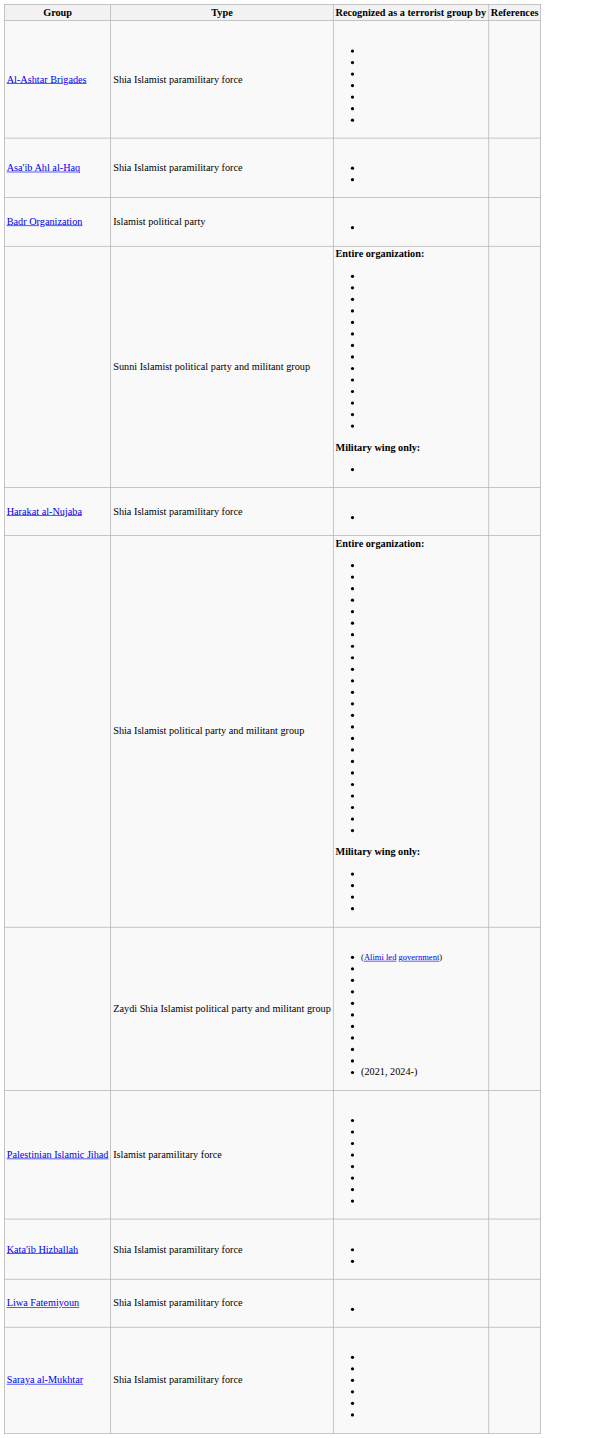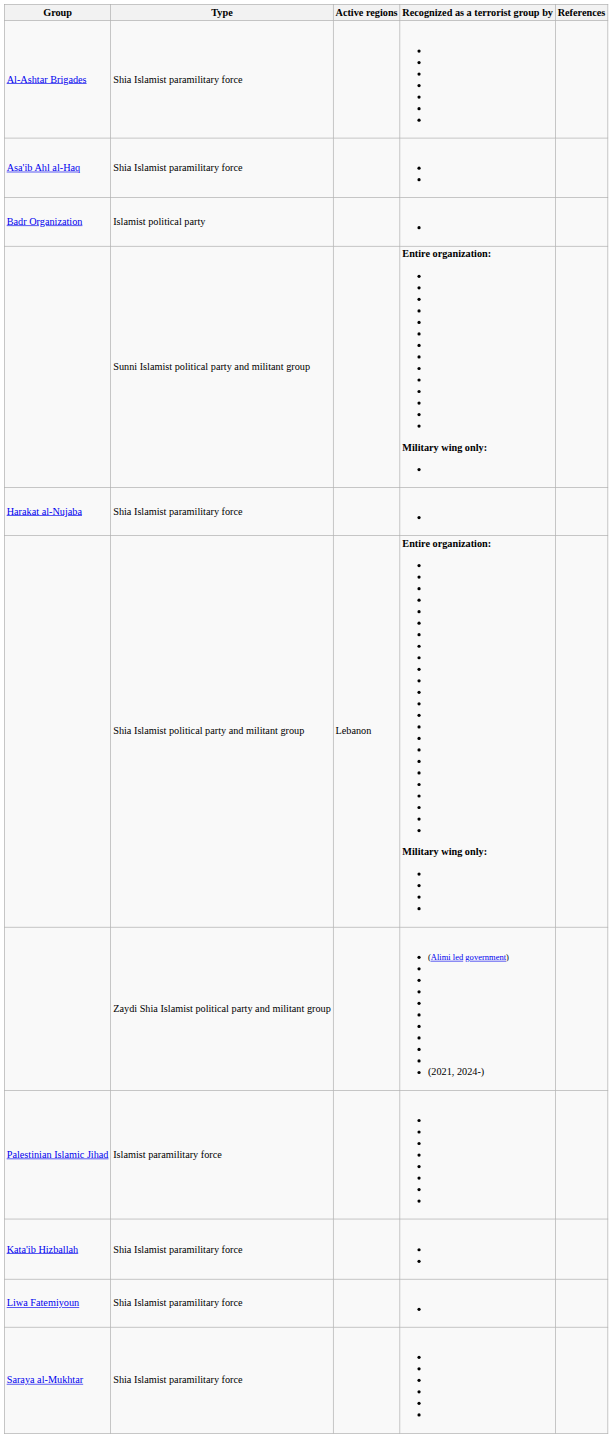+ column: Active regions | Lebanon
